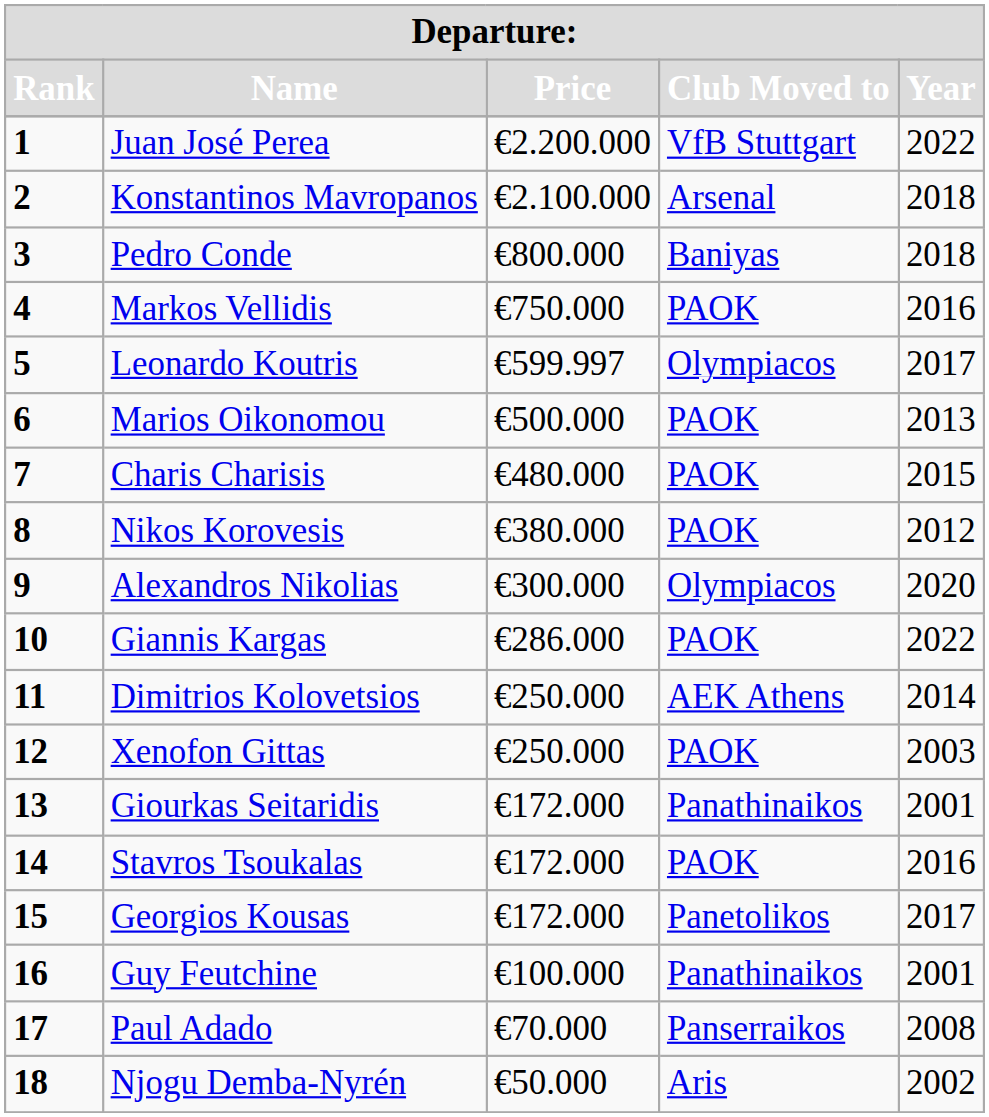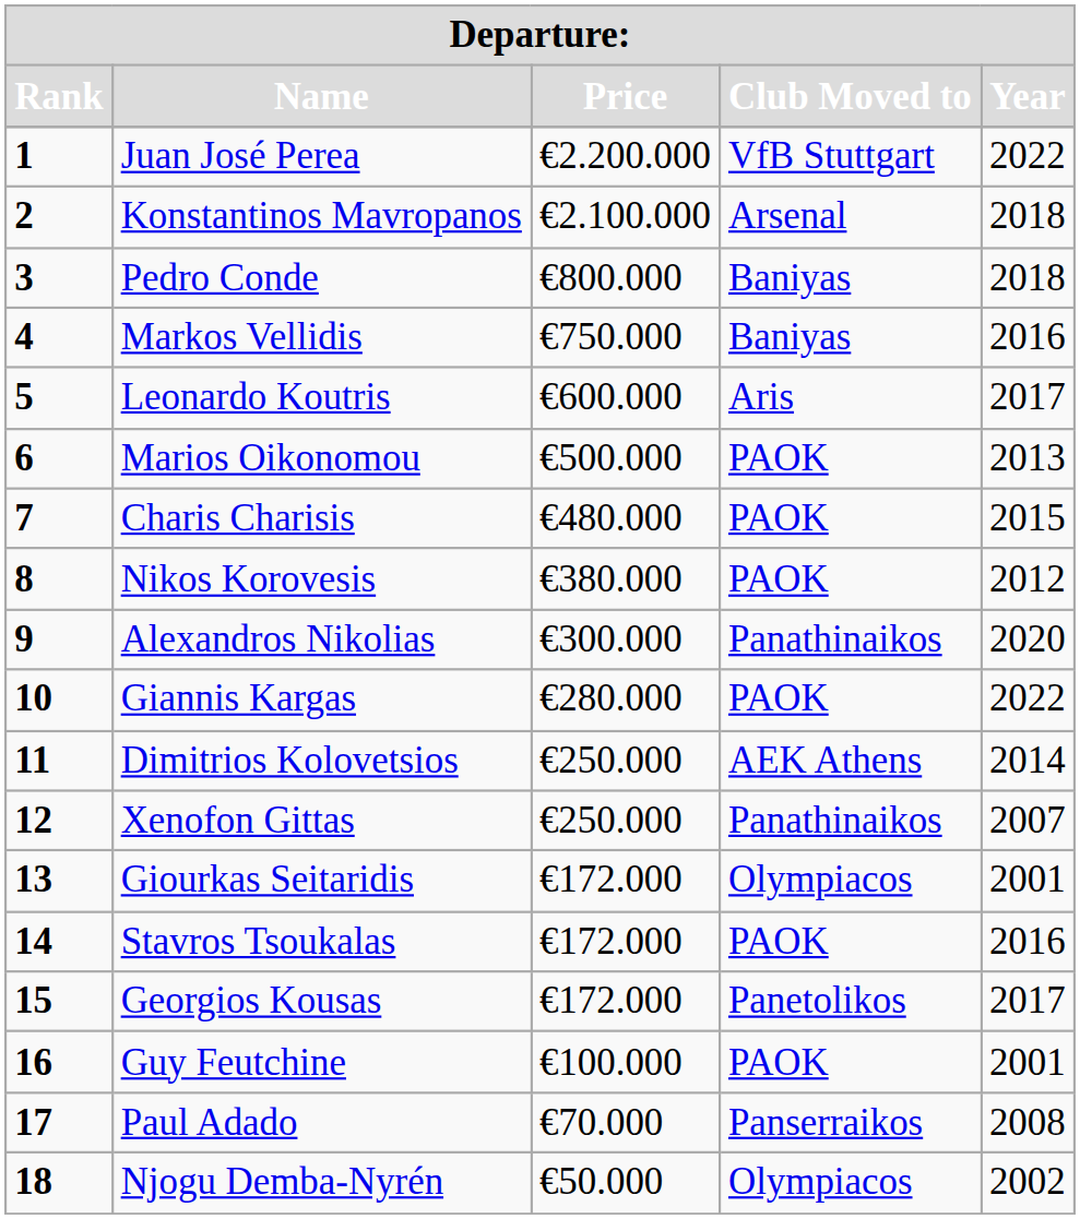Markos Vellidis | Club Moved to: PAOK -> Baniyas
Leonardo Koutris | Price: €599.997 -> €600.000
Leonardo Koutris | Club Moved to: Olympiacos -> Aris
Alexandros Nikolias | Club Moved to: Olympiacos -> Panathinaikos
Giannis Kargas | Price: €286.000 -> €280.000
Xenofon Gittas | Club Moved to: PAOK -> Panathinaikos
Xenofon Gittas | Year: 2003 -> 2007
Giourkas Seitaridis | Club Moved to: Panathinaikos -> Olympiacos
Guy Feutchine | Club Moved to: Panathinaikos -> PAOK
Njogu Demba-Nyrén | Club Moved to: Aris -> Olympiacos
